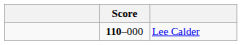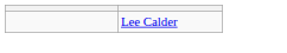- column: Score | 110–000
